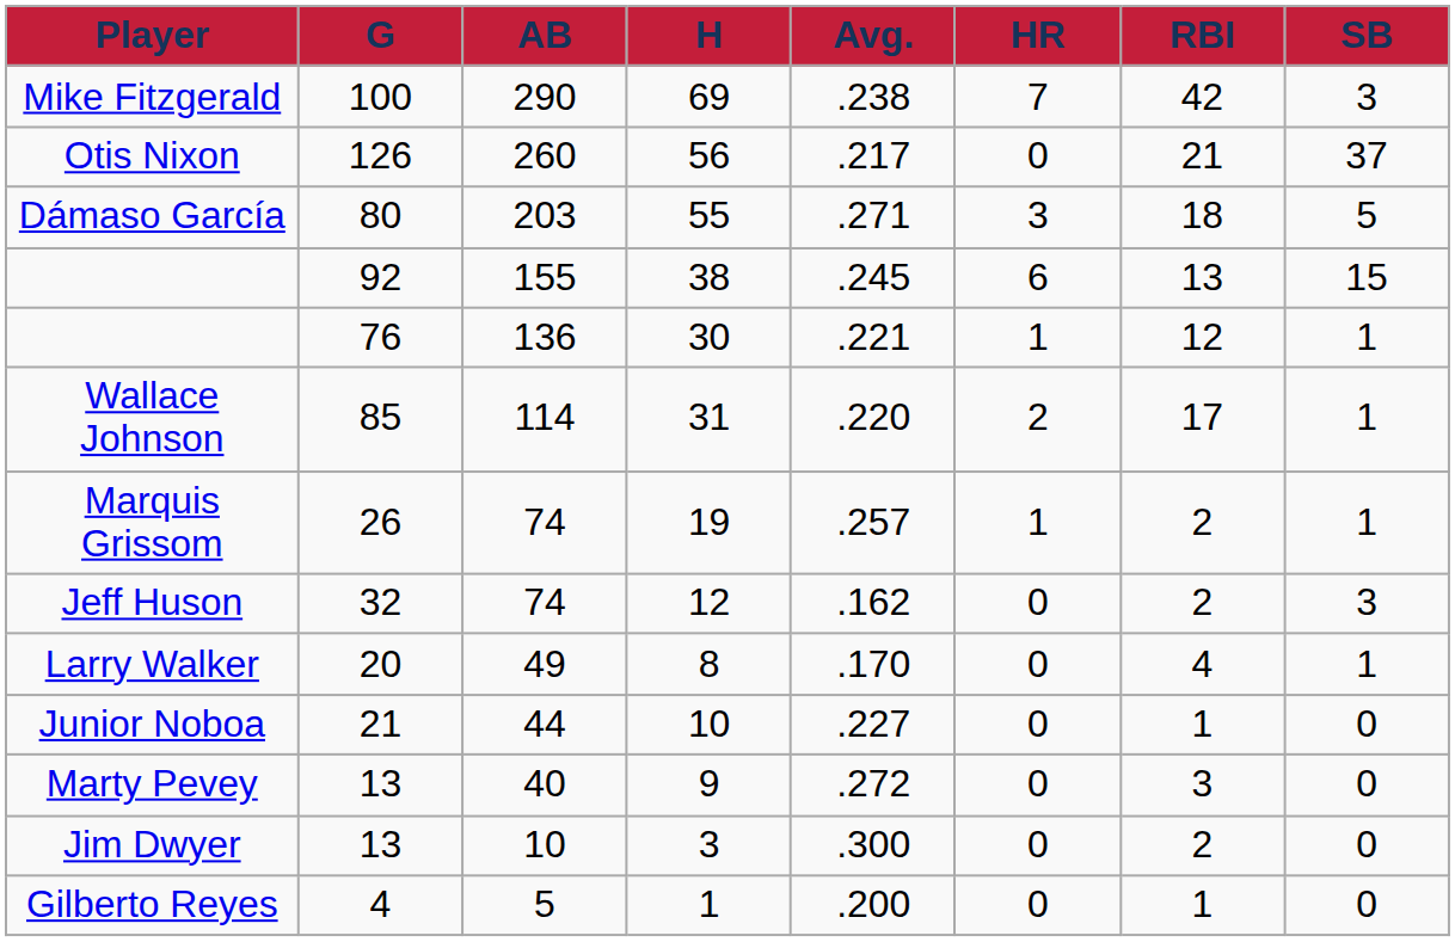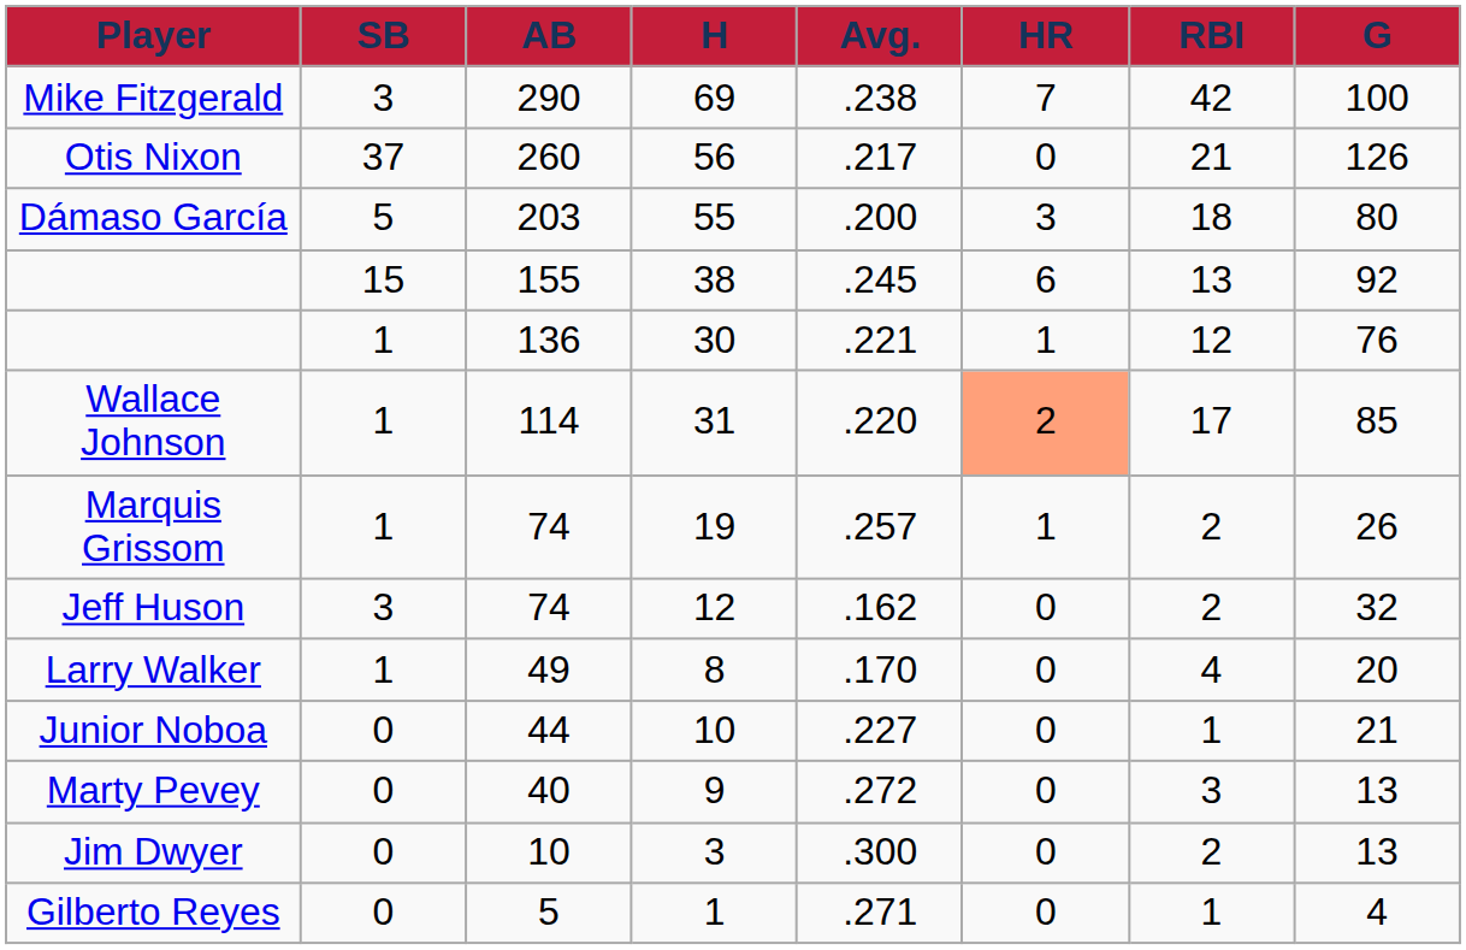columns swapped: G <-> SB
Dámaso García | Avg.: .271 -> .200
Wallace Johnson | HR: no background -> lightsalmon background
Gilberto Reyes | Avg.: .200 -> .271
